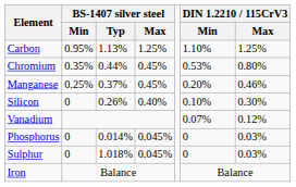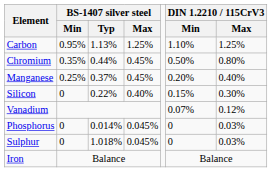Chromium | DIN 1.2210 / 115CrV3 / Min: 0.53% -> 0.50%
Manganese | DIN 1.2210 / 115CrV3 / Max: 0.46% -> 0.40%
Silicon | BS-1407 silver steel / Typ: 0.26% -> 0.22%
Silicon | DIN 1.2210 / 115CrV3 / Min: 0.10% -> 0.15%
